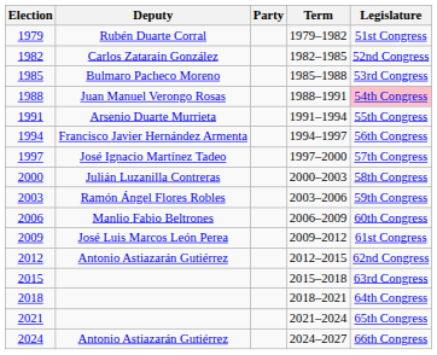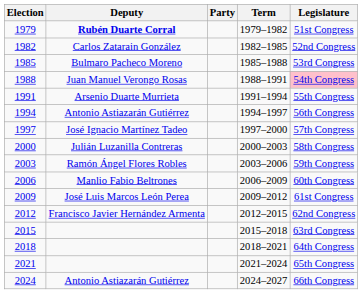1979 | Deputy: normal -> bold
1994 | Deputy: Francisco Javier Hernández Armenta -> Antonio Astiazarán Gutiérrez
2012 | Deputy: Antonio Astiazarán Gutiérrez -> Francisco Javier Hernández Armenta
